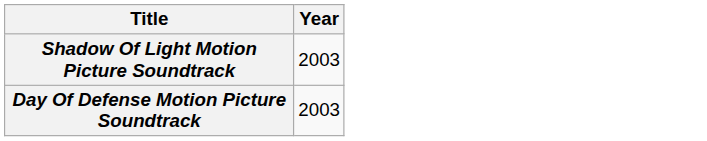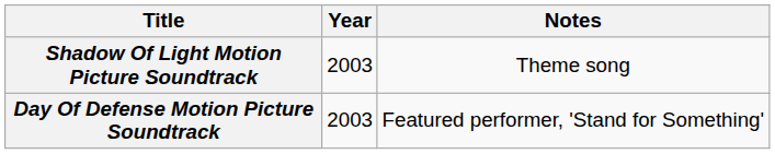+ column: Notes | Theme song | Featured performer, 'Stand for Something'
